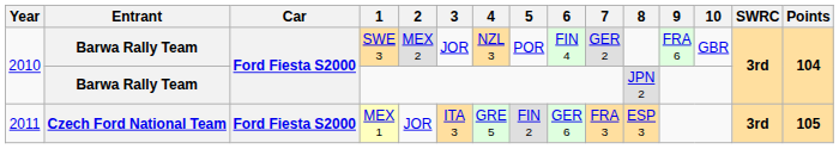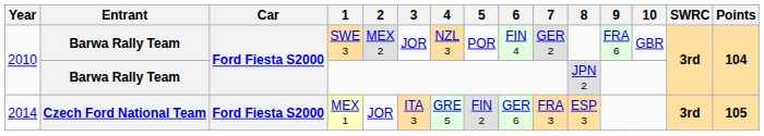MEX 1 | Year: 2011 -> 2014
